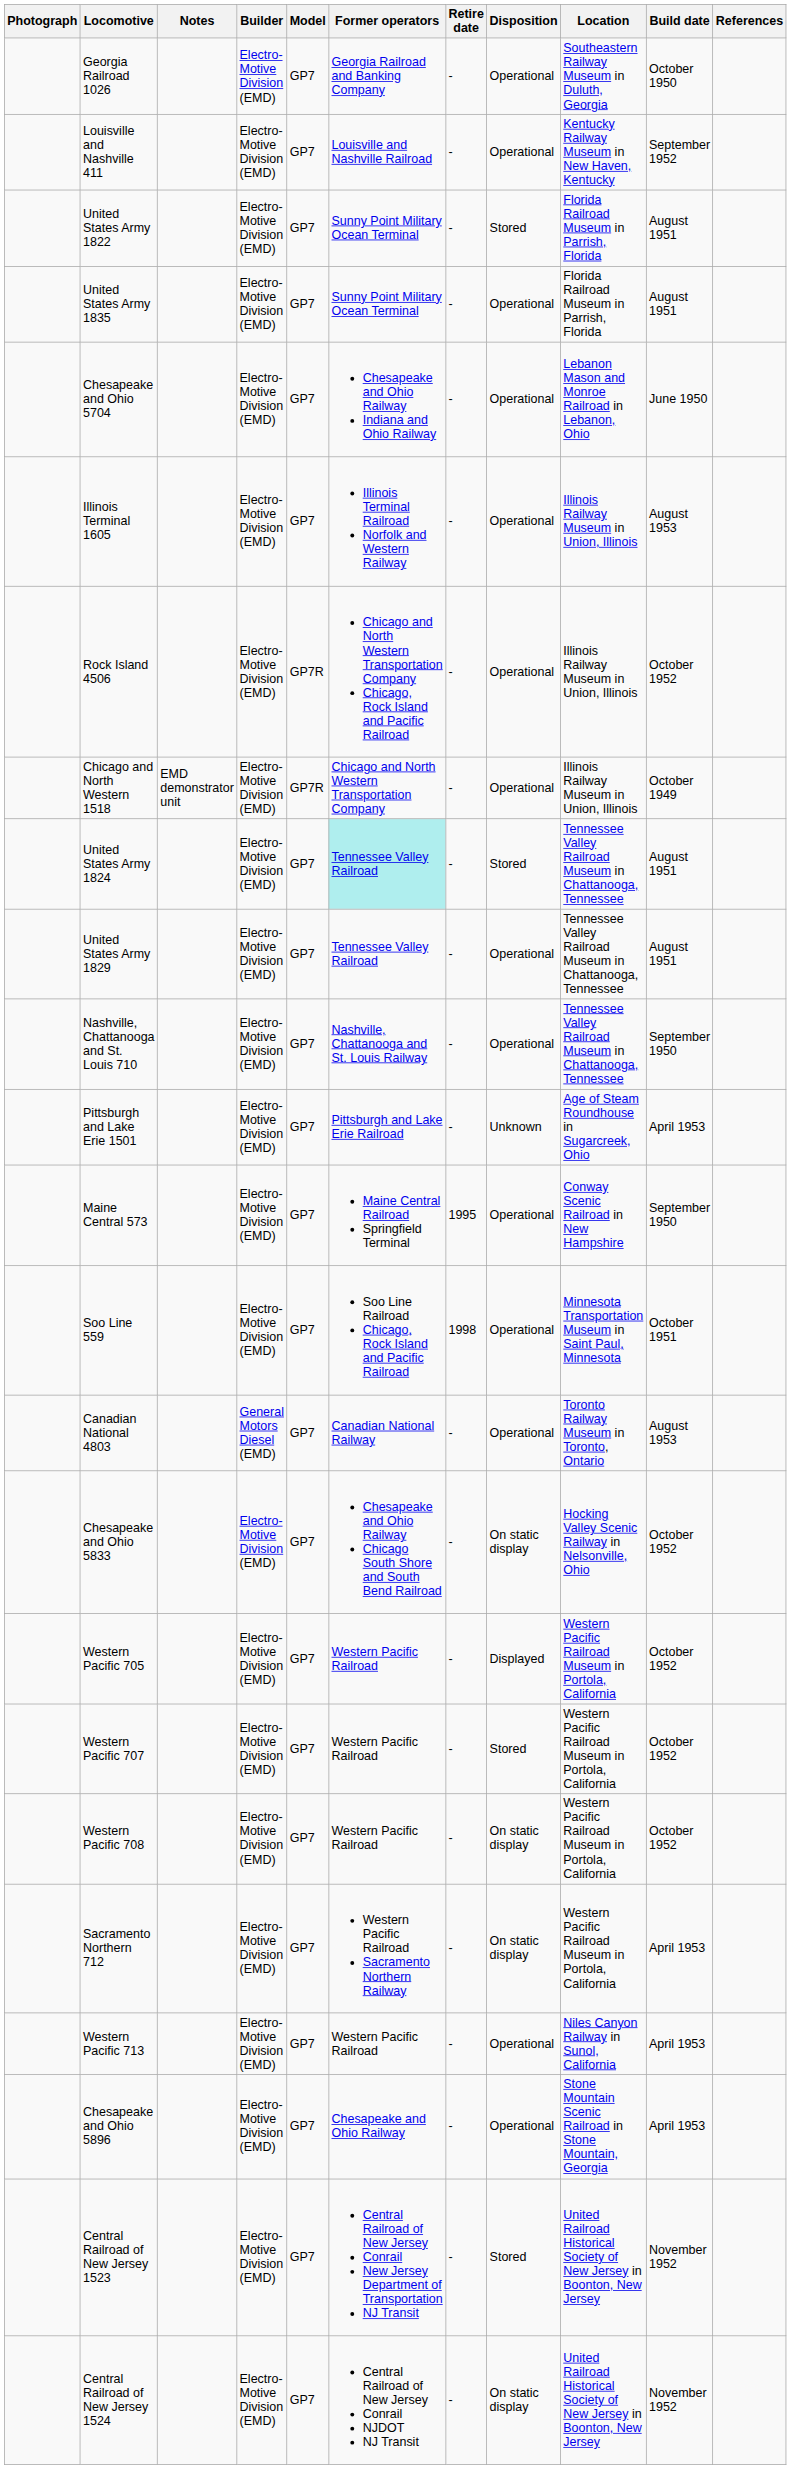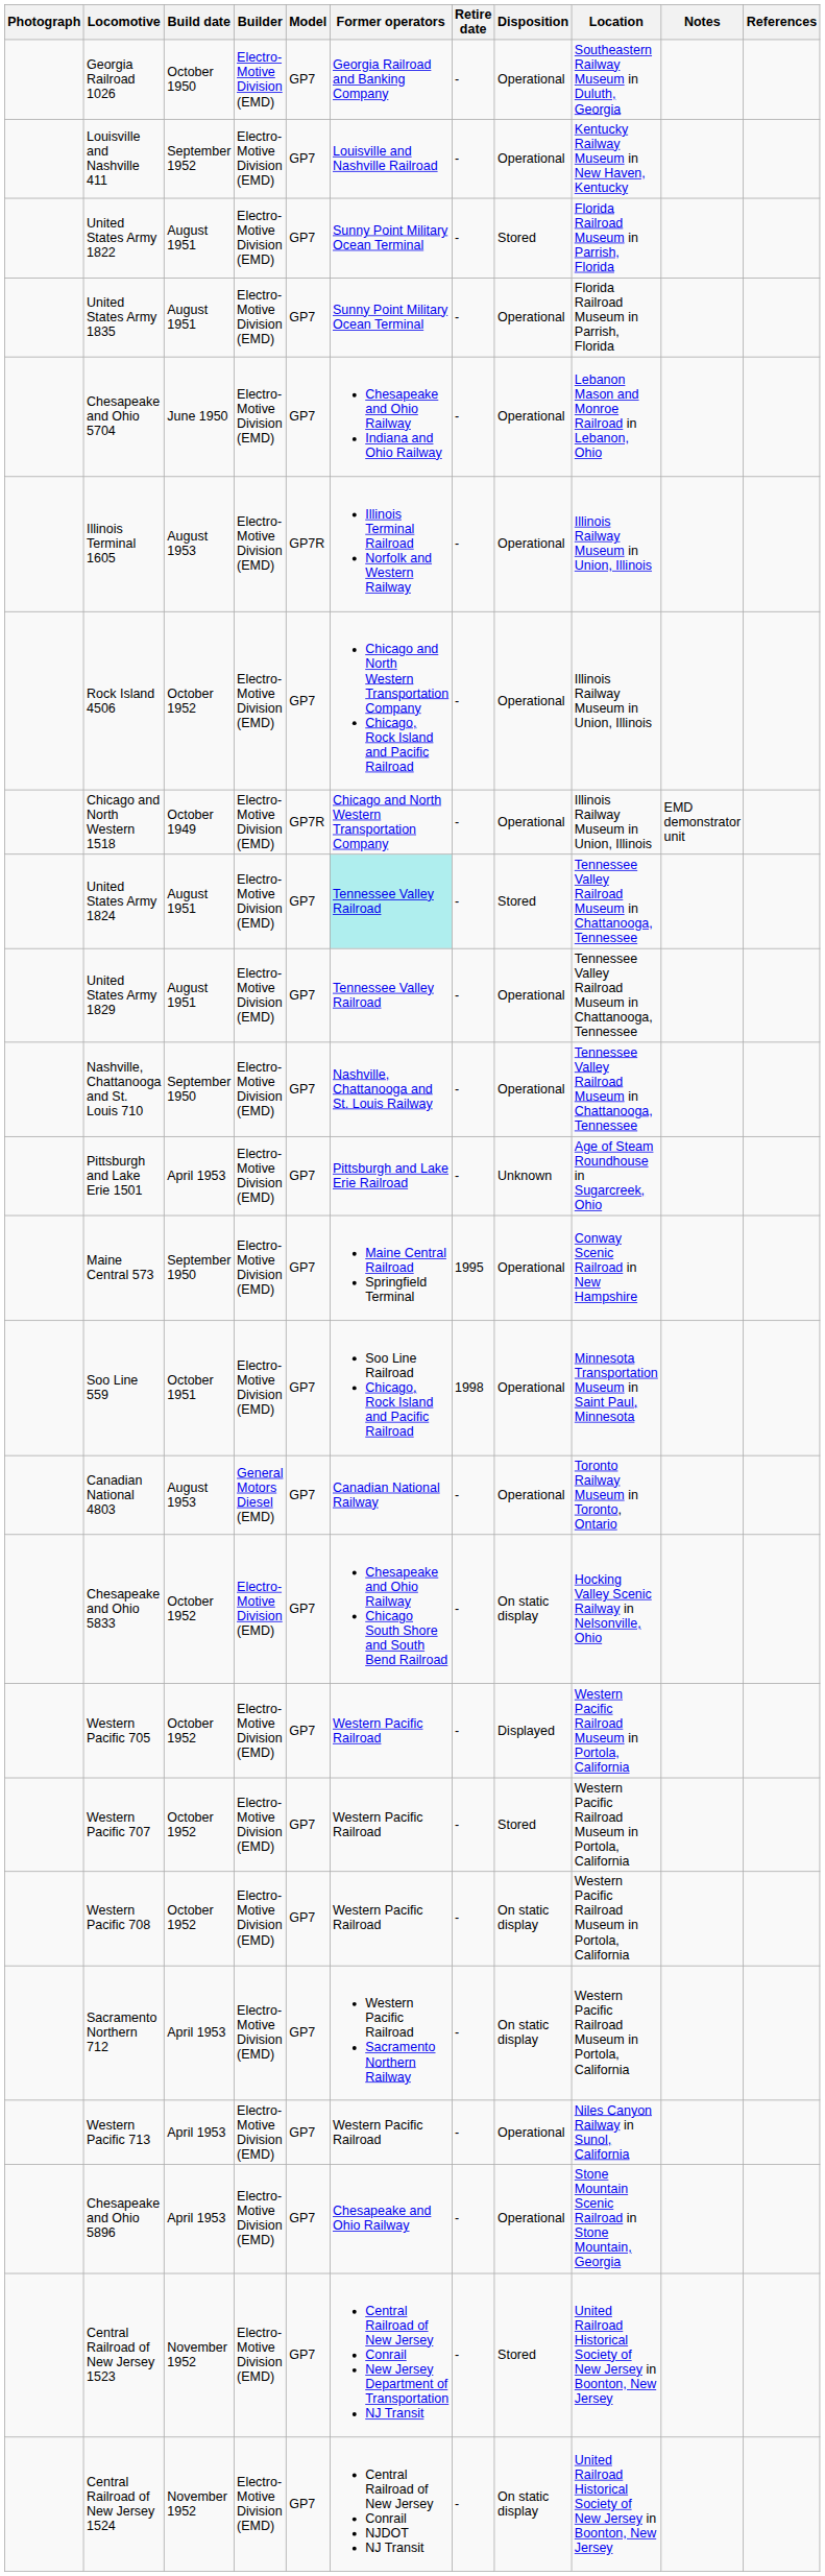columns swapped: Build date <-> Notes
Illinois Terminal 1605 | Model: GP7 -> GP7R
Rock Island 4506 | Model: GP7R -> GP7
